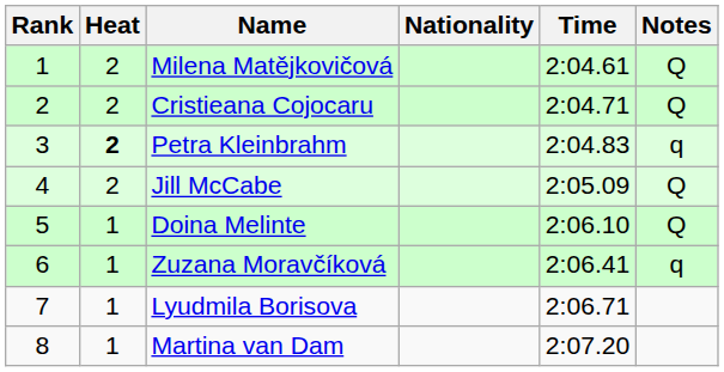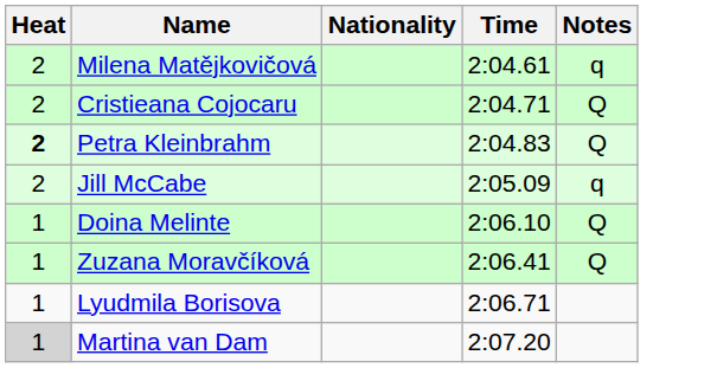- column: Rank | 1 | 2 | 3 | 4 | 5 | 6 | 7 | 8
Milena Matějkovičová | Notes: Q -> q
Petra Kleinbrahm | Notes: q -> Q
Jill McCabe | Notes: Q -> q
Zuzana Moravčíková | Notes: q -> Q
Martina van Dam | Heat: no background -> lightgrey background
